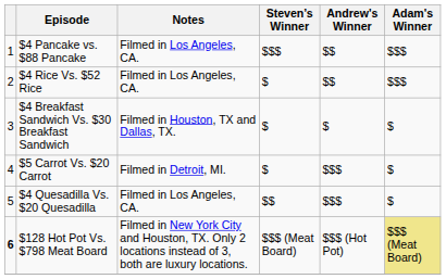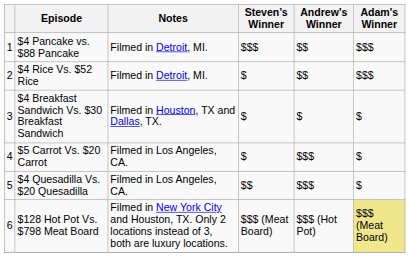$4 Pancake vs. $88 Pancake | Notes: Filmed in Los Angeles, CA. -> Filmed in Detroit, MI.
$4 Rice Vs. $52 Rice | Notes: Filmed in Los Angeles, CA. -> Filmed in Detroit, MI.
$5 Carrot Vs. $20 Carrot | Notes: Filmed in Detroit, MI. -> Filmed in Los Angeles, CA.
$128 Hot Pot Vs. $798 Meat Board | column 1: bold -> normal
